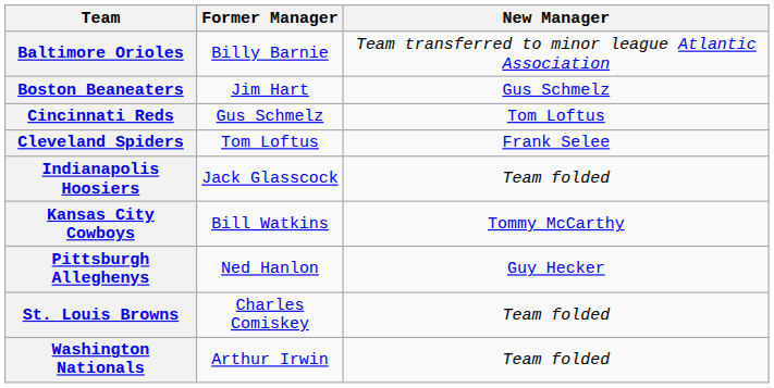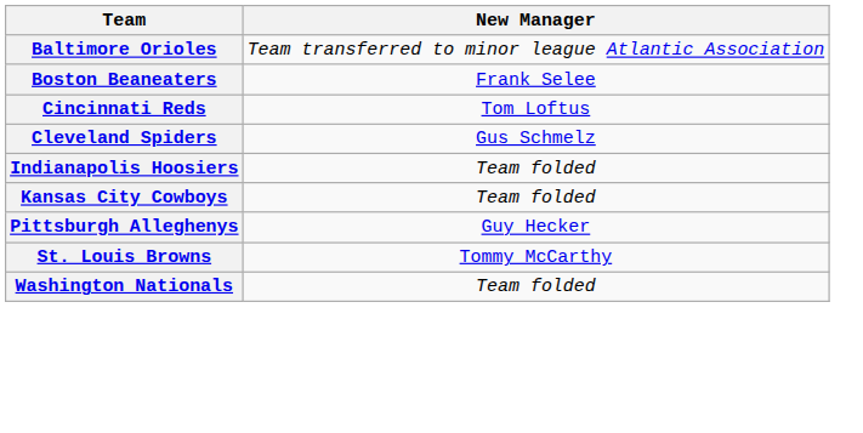- column: Former Manager | Billy Barnie | Jim Hart | Gus Schmelz | Tom Loftus | Jack Glasscock | Bill Watkins | Ned Hanlon | Charles Comiskey | Arthur Irwin
Boston Beaneaters | New Manager: Gus Schmelz -> Frank Selee
Cleveland Spiders | New Manager: Frank Selee -> Gus Schmelz
Kansas City Cowboys | New Manager: Tommy McCarthy -> Team folded
St. Louis Browns | New Manager: Team folded -> Tommy McCarthy
